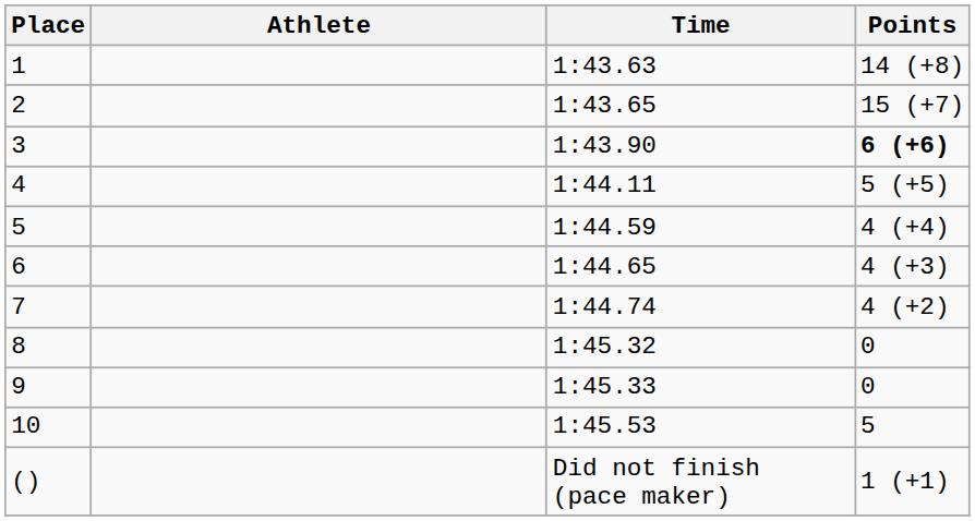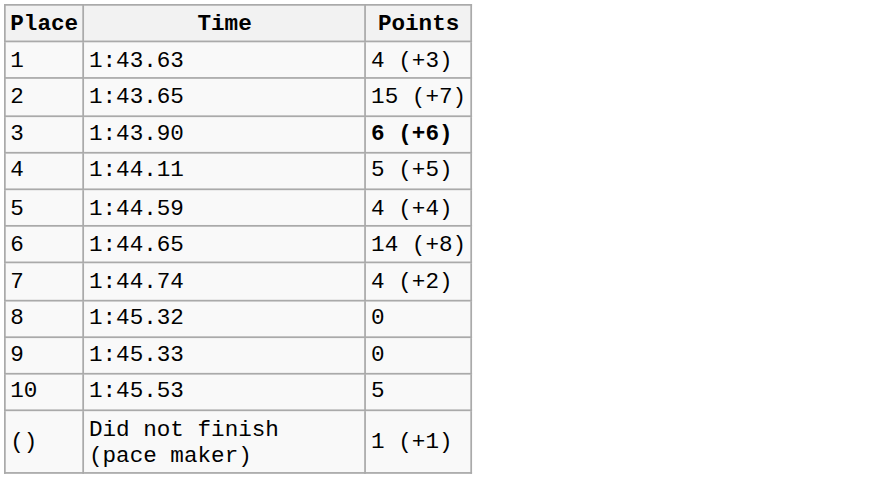- column: Athlete
1 | Points: 14 (+8) -> 4 (+3)
6 | Points: 4 (+3) -> 14 (+8)
